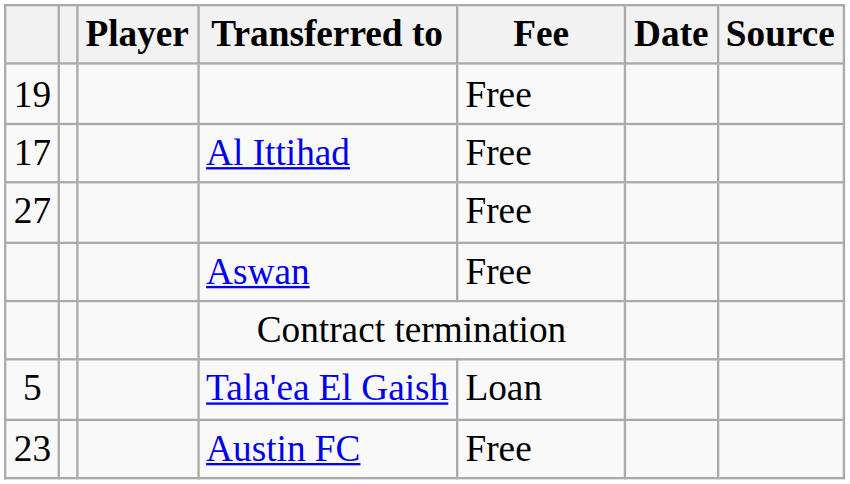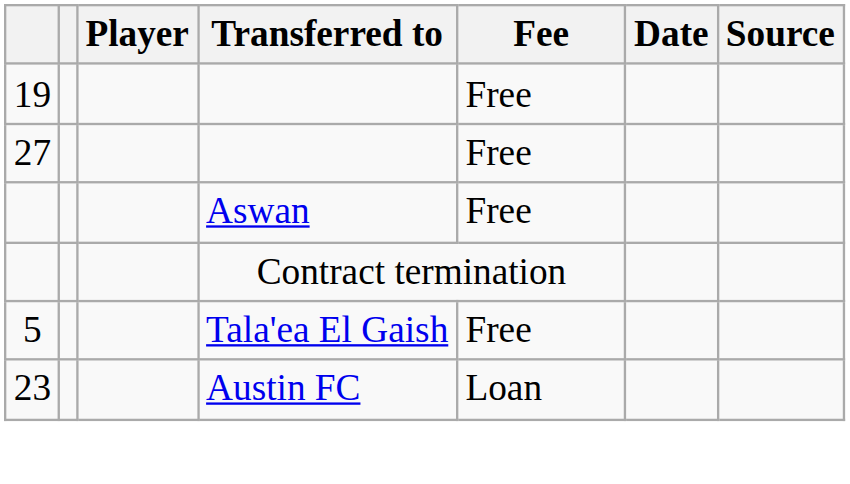- row: 17 | Al Ittihad | Free
5 | Fee: Loan -> Free
23 | Fee: Free -> Loan
